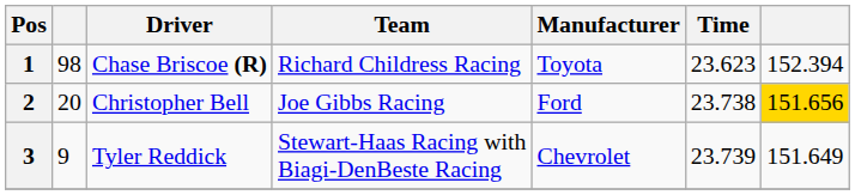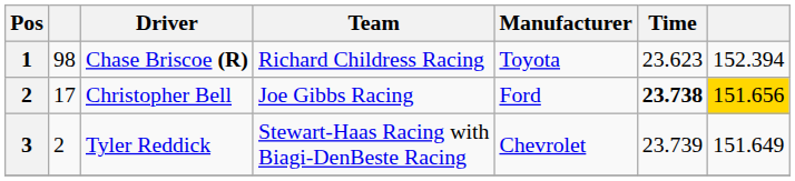Christopher Bell | column 2: 20 -> 17
Christopher Bell | Time: normal -> bold
Tyler Reddick | column 2: 9 -> 2
